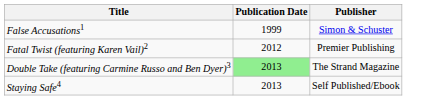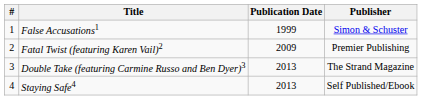+ column: # | 1 | 2 | 3 | 4
Fatal Twist (featuring Karen Vail)2 | Publication Date: 2012 -> 2009
Double Take (featuring Carmine Russo and Ben Dyer)3 | Publication Date: lightgreen background -> no background
